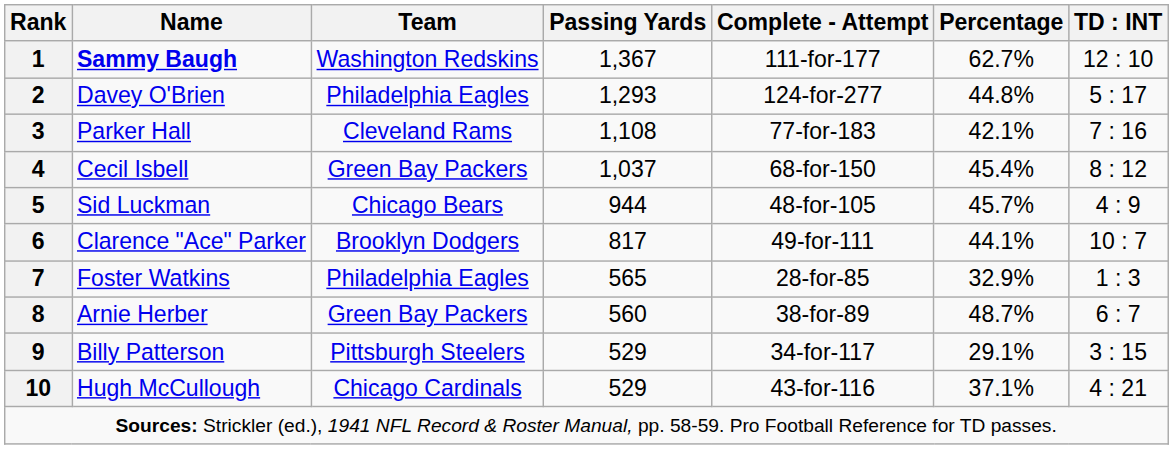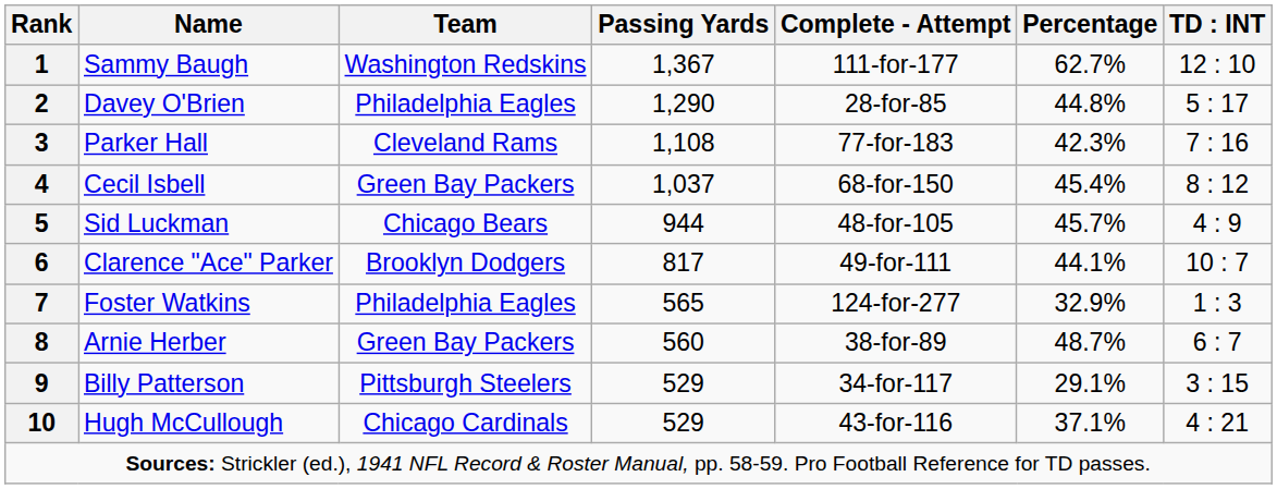1 | Name: bold -> normal
2 | Passing Yards: 1,293 -> 1,290
2 | Complete - Attempt: 124-for-277 -> 28-for-85
3 | Percentage: 42.1% -> 42.3%
7 | Complete - Attempt: 28-for-85 -> 124-for-277
